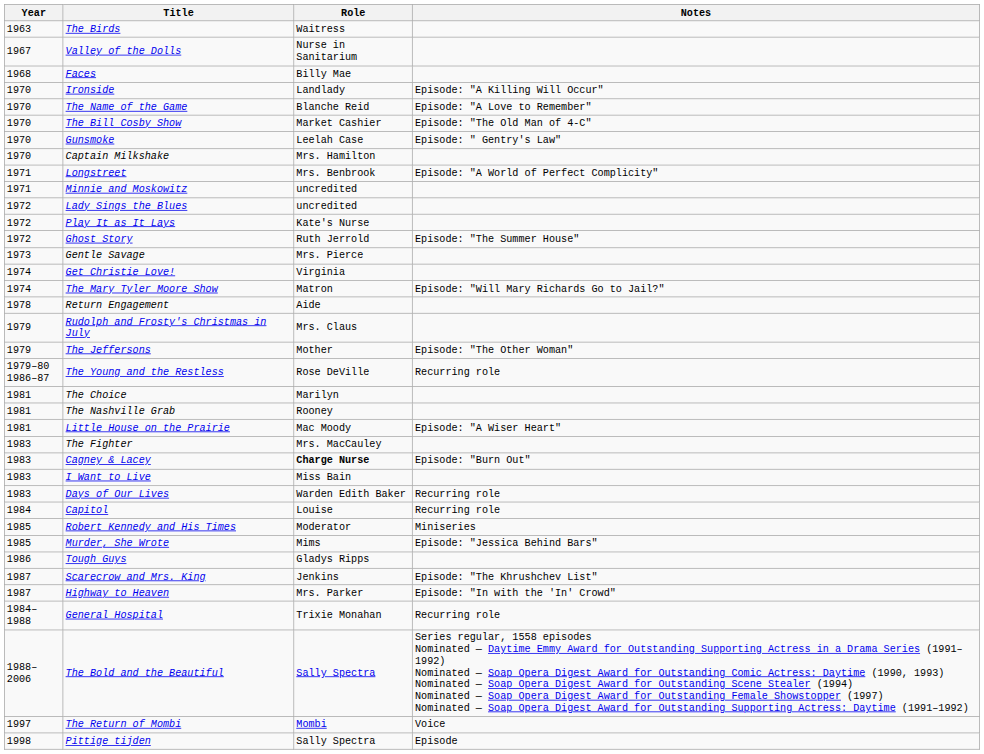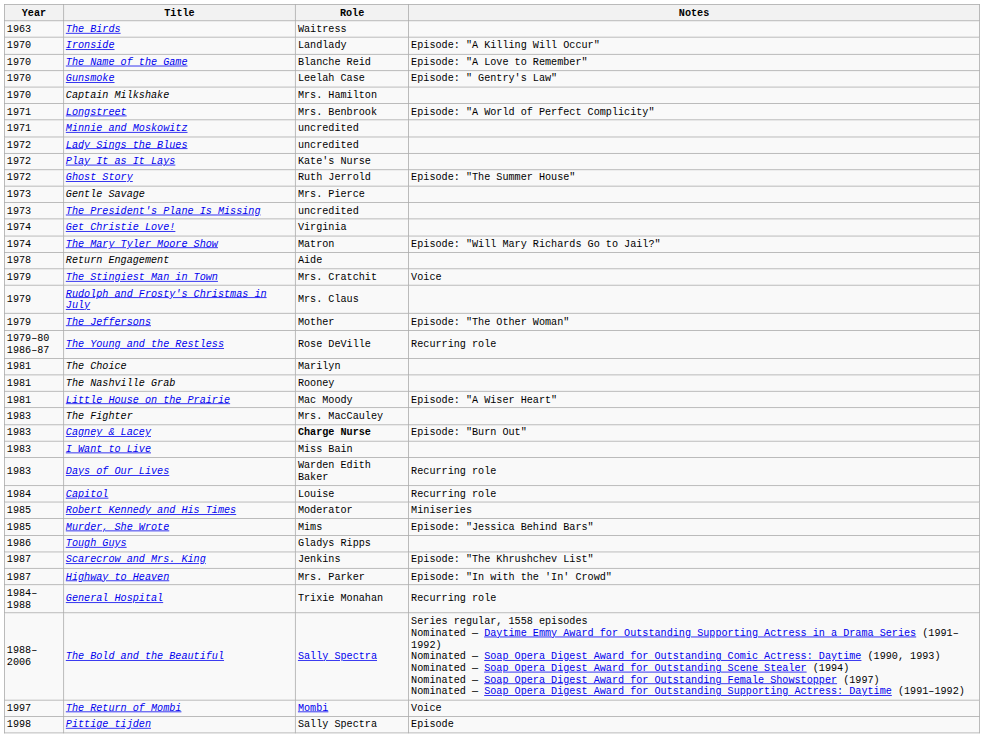- row: 1967 | Valley of the Dolls | Nurse in Sanitarium
- row: 1968 | Faces | Billy Mae
- row: 1970 | The Bill Cosby Show | Market Cashier | Episode: "The Old Man of 4-C"
+ row: 1973 | The President's Plane Is Missing | uncredited
+ row: 1979 | The Stingiest Man in Town | Mrs. Cratchit | Voice
